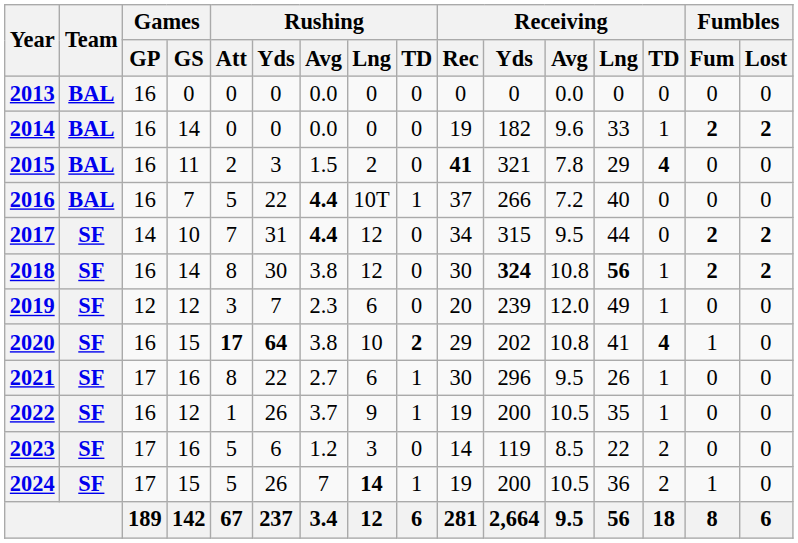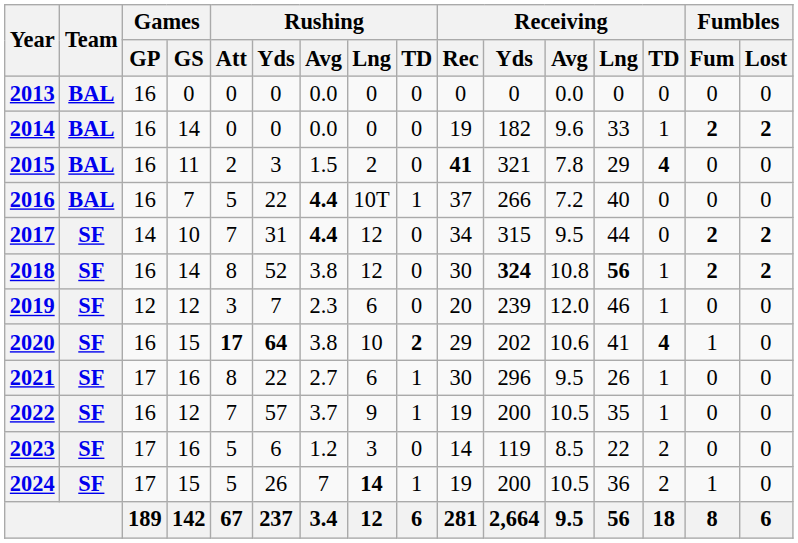2018 | Rushing / Yds: 30 -> 52
2019 | Receiving / Lng: 49 -> 46
2020 | Receiving / Avg: 10.8 -> 10.6
2022 | Rushing / Att: 1 -> 7
2022 | Rushing / Yds: 26 -> 57
